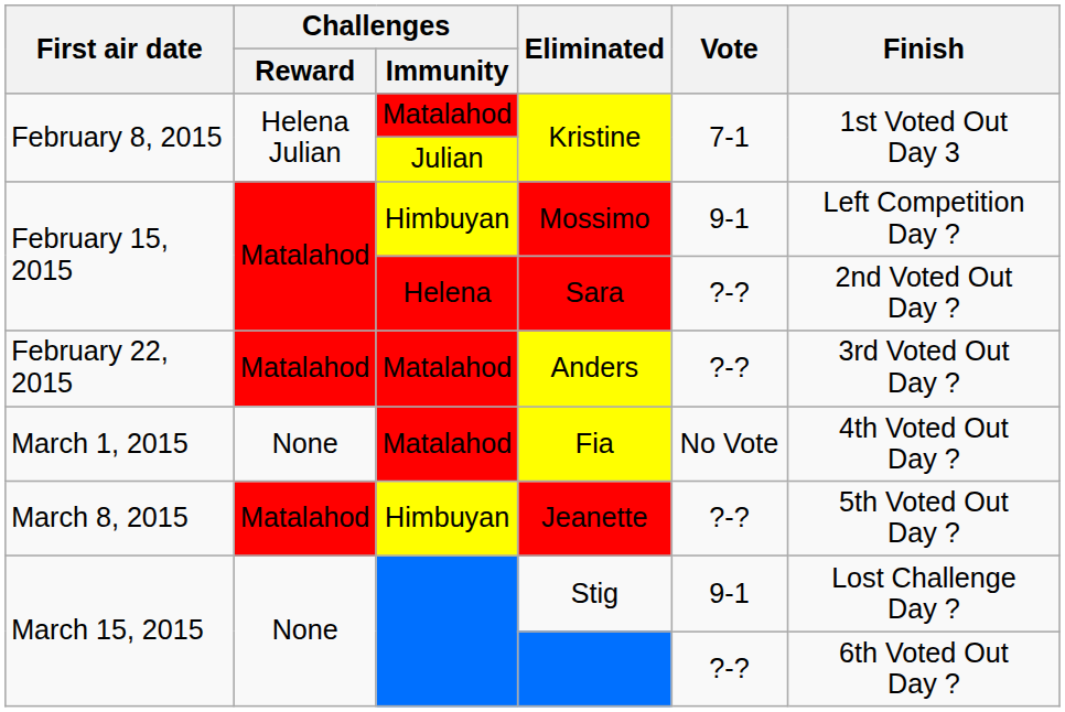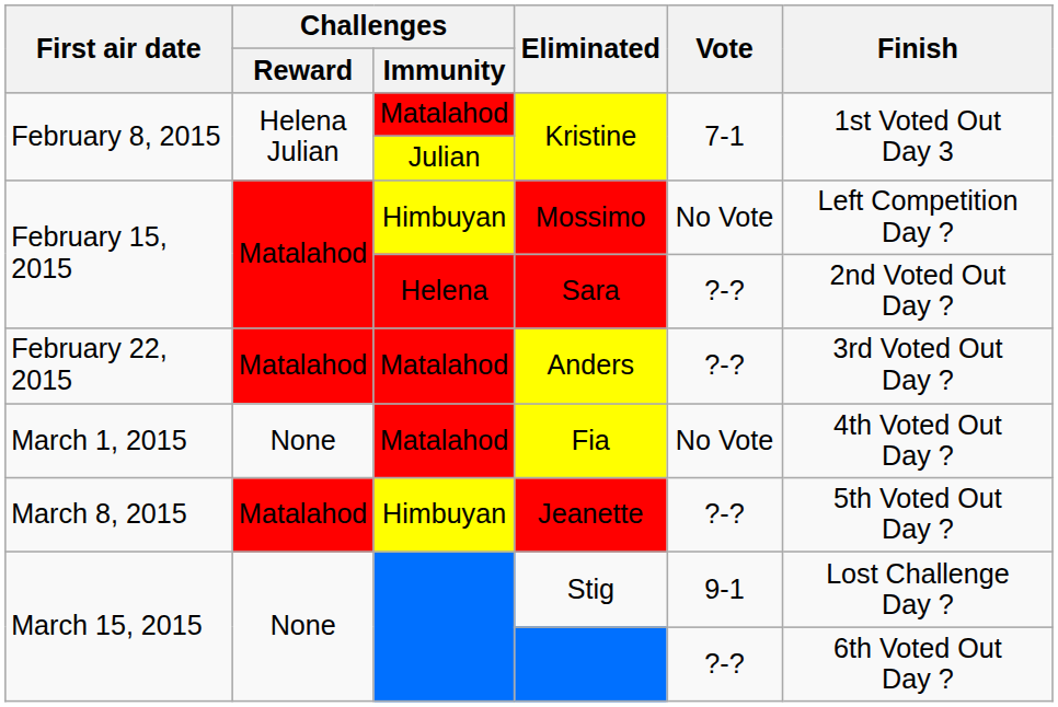Mossimo | Vote: 9-1 -> No Vote
